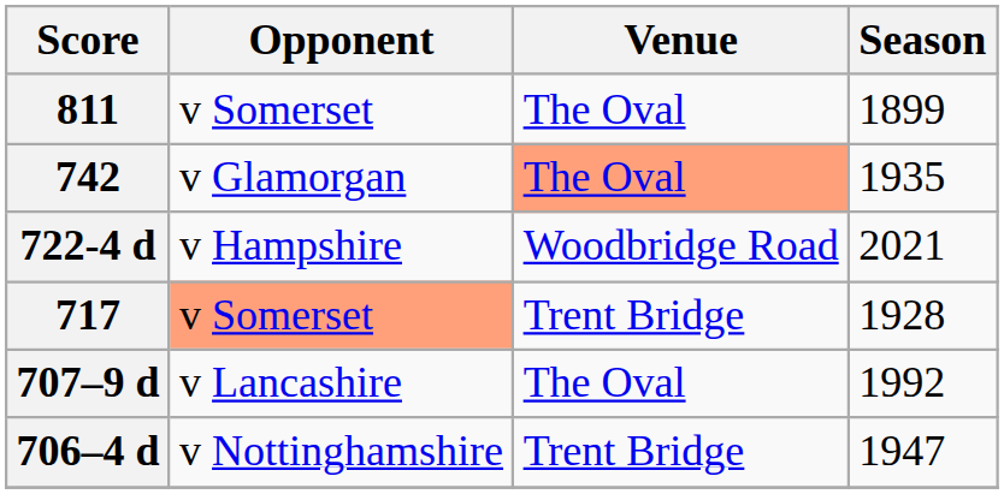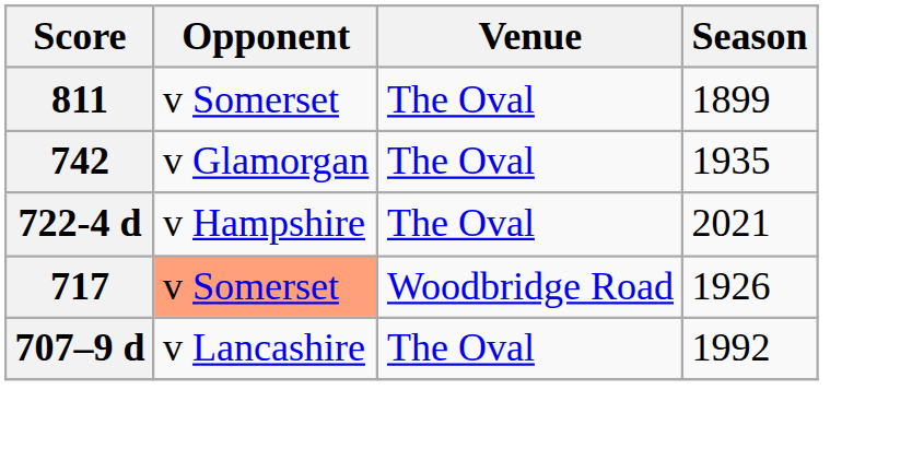742 | Venue: lightsalmon background -> no background
722-4 d | Venue: Woodbridge Road -> The Oval
717 | Venue: Trent Bridge -> Woodbridge Road
717 | Season: 1928 -> 1926
- row: 706–4 d | v Nottinghamshire | Trent Bridge | 1947
